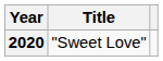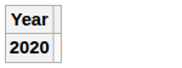- column: Title | "Sweet Love"
